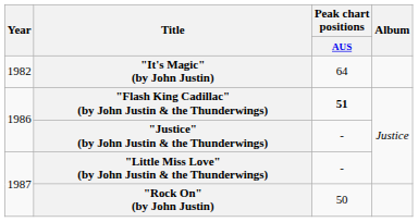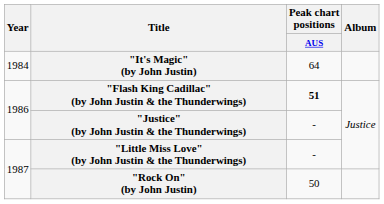"It's Magic" (by John Justin) | Year: 1982 -> 1984
